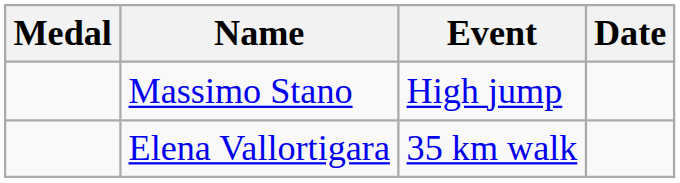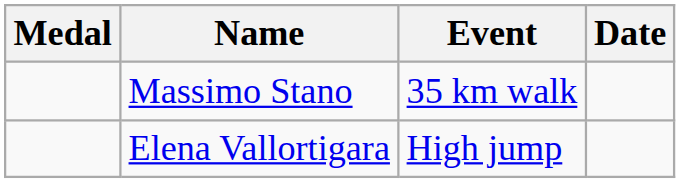Massimo Stano | Event: High jump -> 35 km walk
Elena Vallortigara | Event: 35 km walk -> High jump
